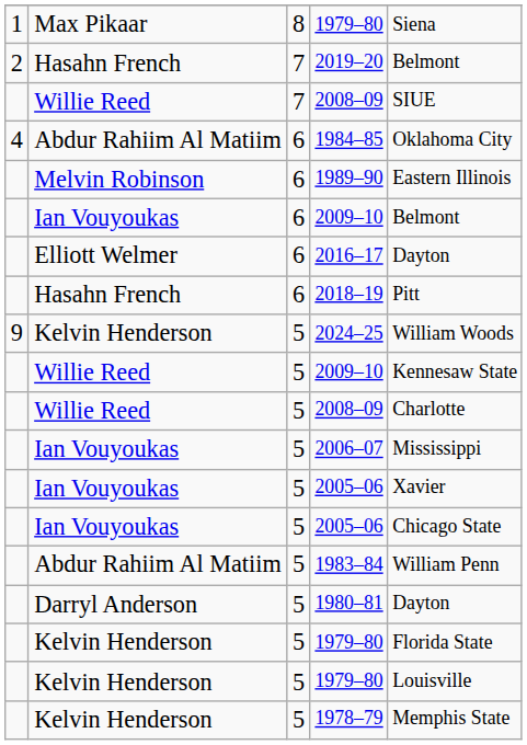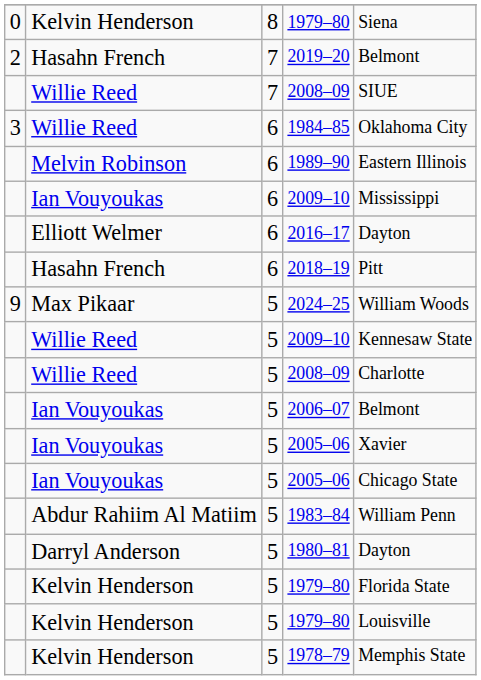8 / 1979–80 | column 1: 1 -> 0
8 / 1979–80 | column 2: Max Pikaar -> Kelvin Henderson
1984–85 | column 1: 4 -> 3
1984–85 | column 2: Abdur Rahiim Al Matiim -> Willie Reed
6 / 2009–10 | column 5: Belmont -> Mississippi
2024–25 | column 2: Kelvin Henderson -> Max Pikaar
2006–07 | column 5: Mississippi -> Belmont
